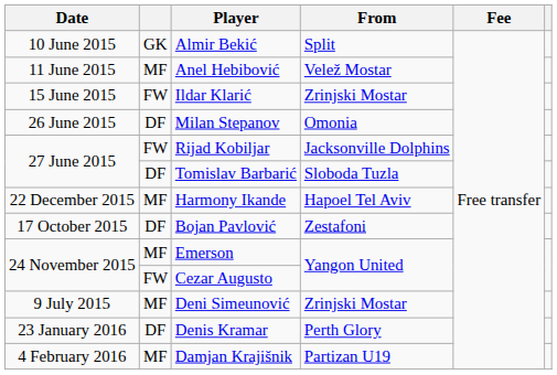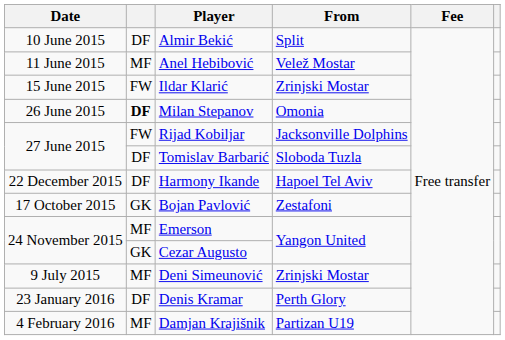Almir Bekić | column 2: GK -> DF
Milan Stepanov | column 2: normal -> bold
Harmony Ikande | column 2: MF -> DF
Bojan Pavlović | column 2: DF -> GK
Cezar Augusto | column 2: FW -> GK
